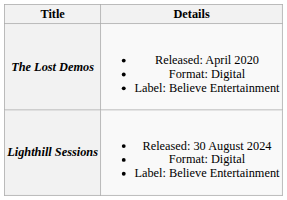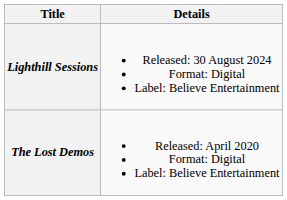rows swapped: The Lost Demos <-> Lighthill Sessions
